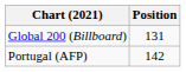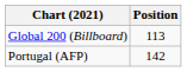Global 200 (Billboard) | Position: 131 -> 113
